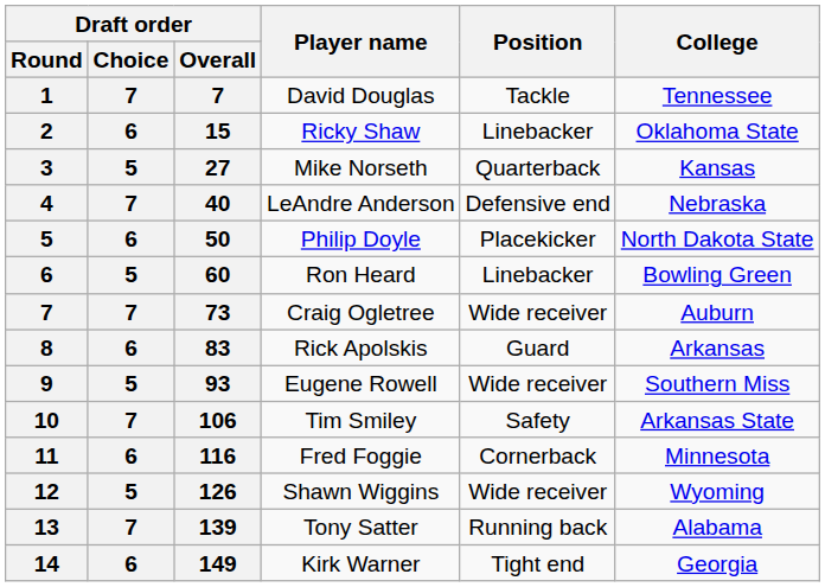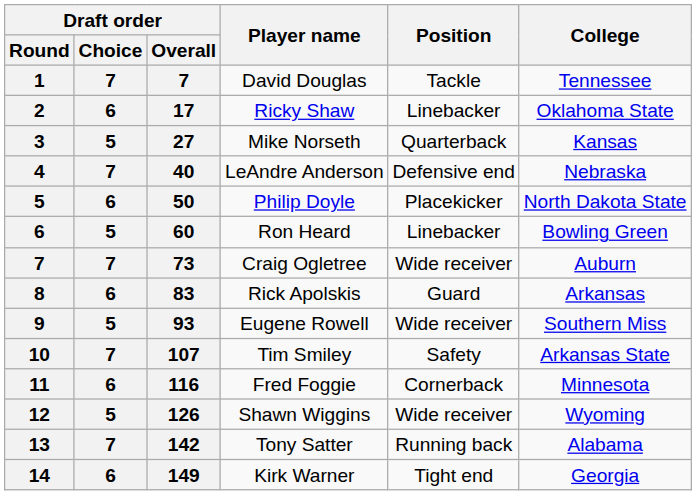Ricky Shaw | Draft order / Overall: 15 -> 17
Tim Smiley | Draft order / Overall: 106 -> 107
Tony Satter | Draft order / Overall: 139 -> 142
